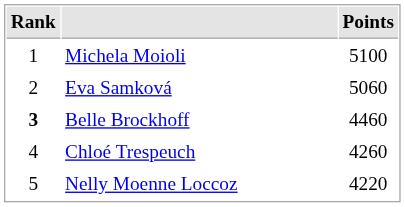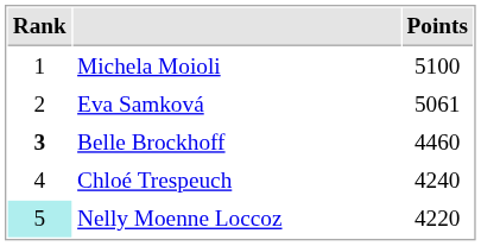Eva Samková | Points: 5060 -> 5061
Chloé Trespeuch | Points: 4260 -> 4240
Nelly Moenne Loccoz | Rank: no background -> paleturquoise background
